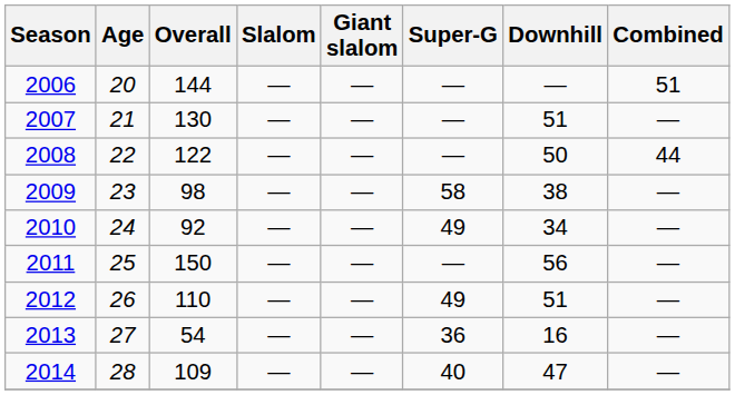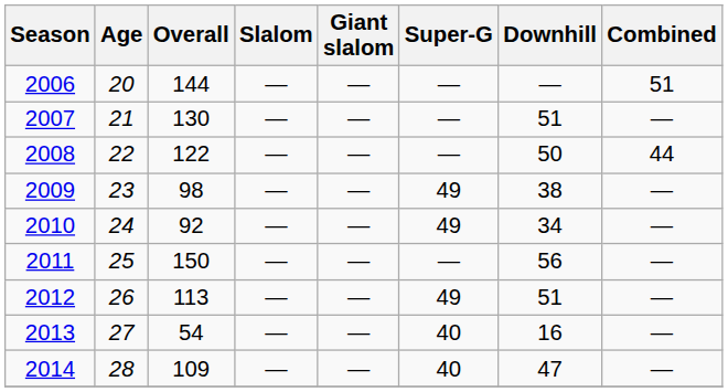2009 | Super-G: 58 -> 49
2012 | Overall: 110 -> 113
2013 | Super-G: 36 -> 40
